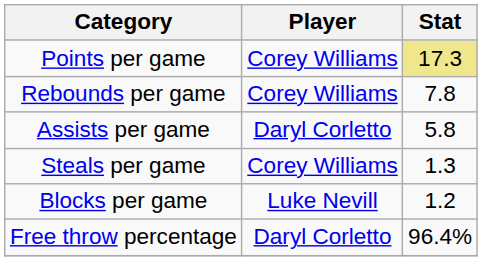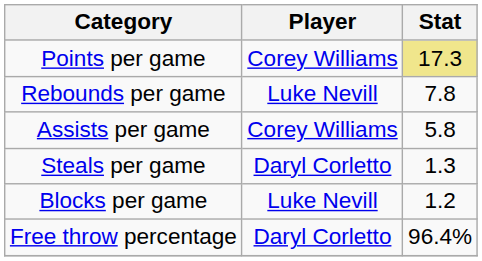Rebounds per game | Player: Corey Williams -> Luke Nevill
Assists per game | Player: Daryl Corletto -> Corey Williams
Steals per game | Player: Corey Williams -> Daryl Corletto
